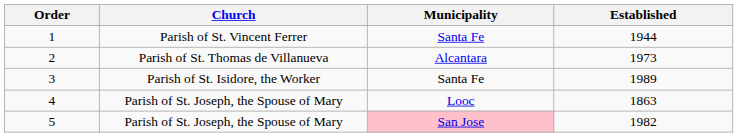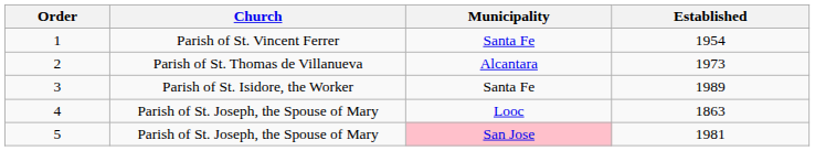1 | Established: 1944 -> 1954
5 | Established: 1982 -> 1981
